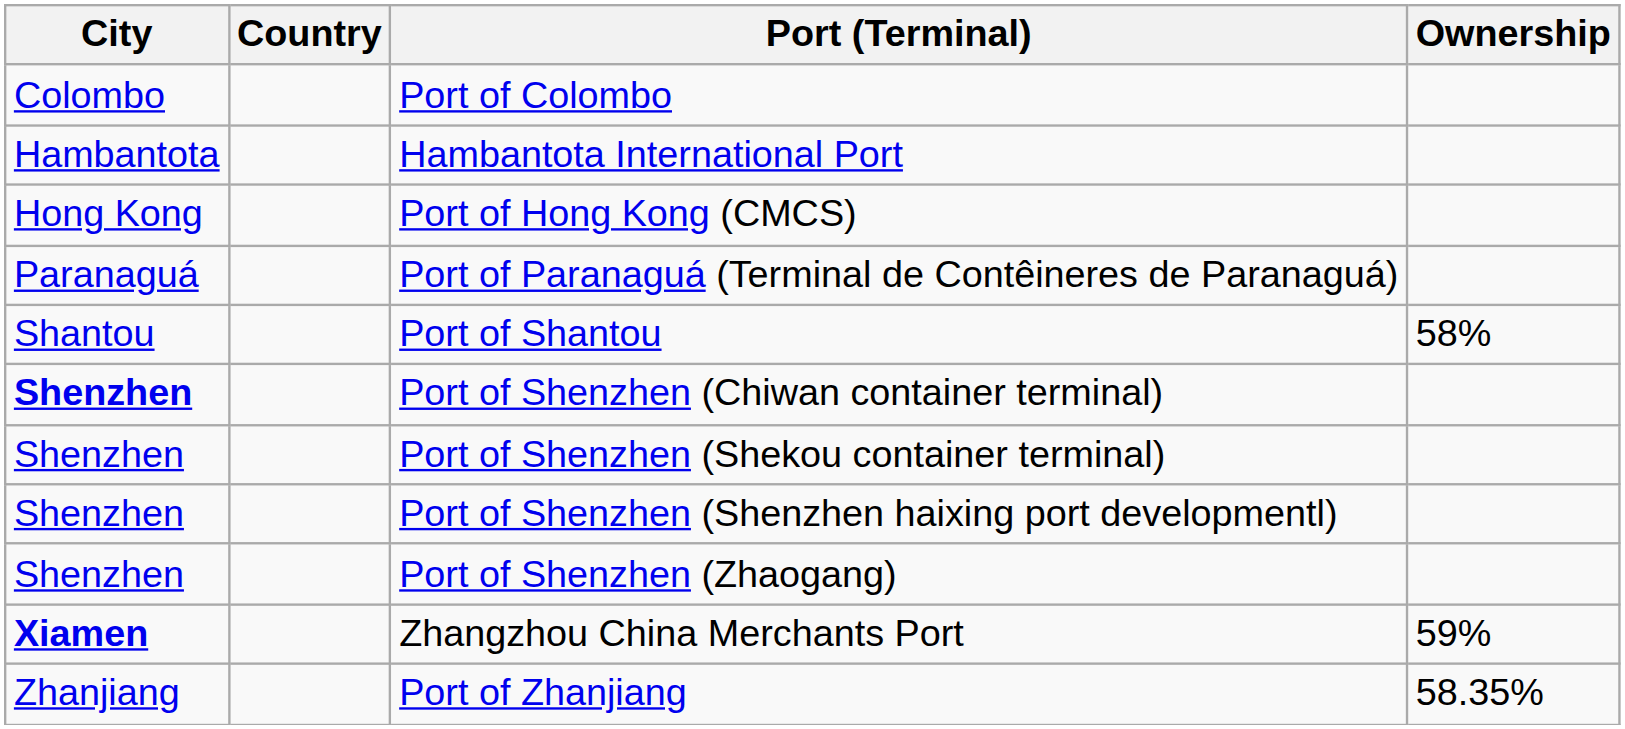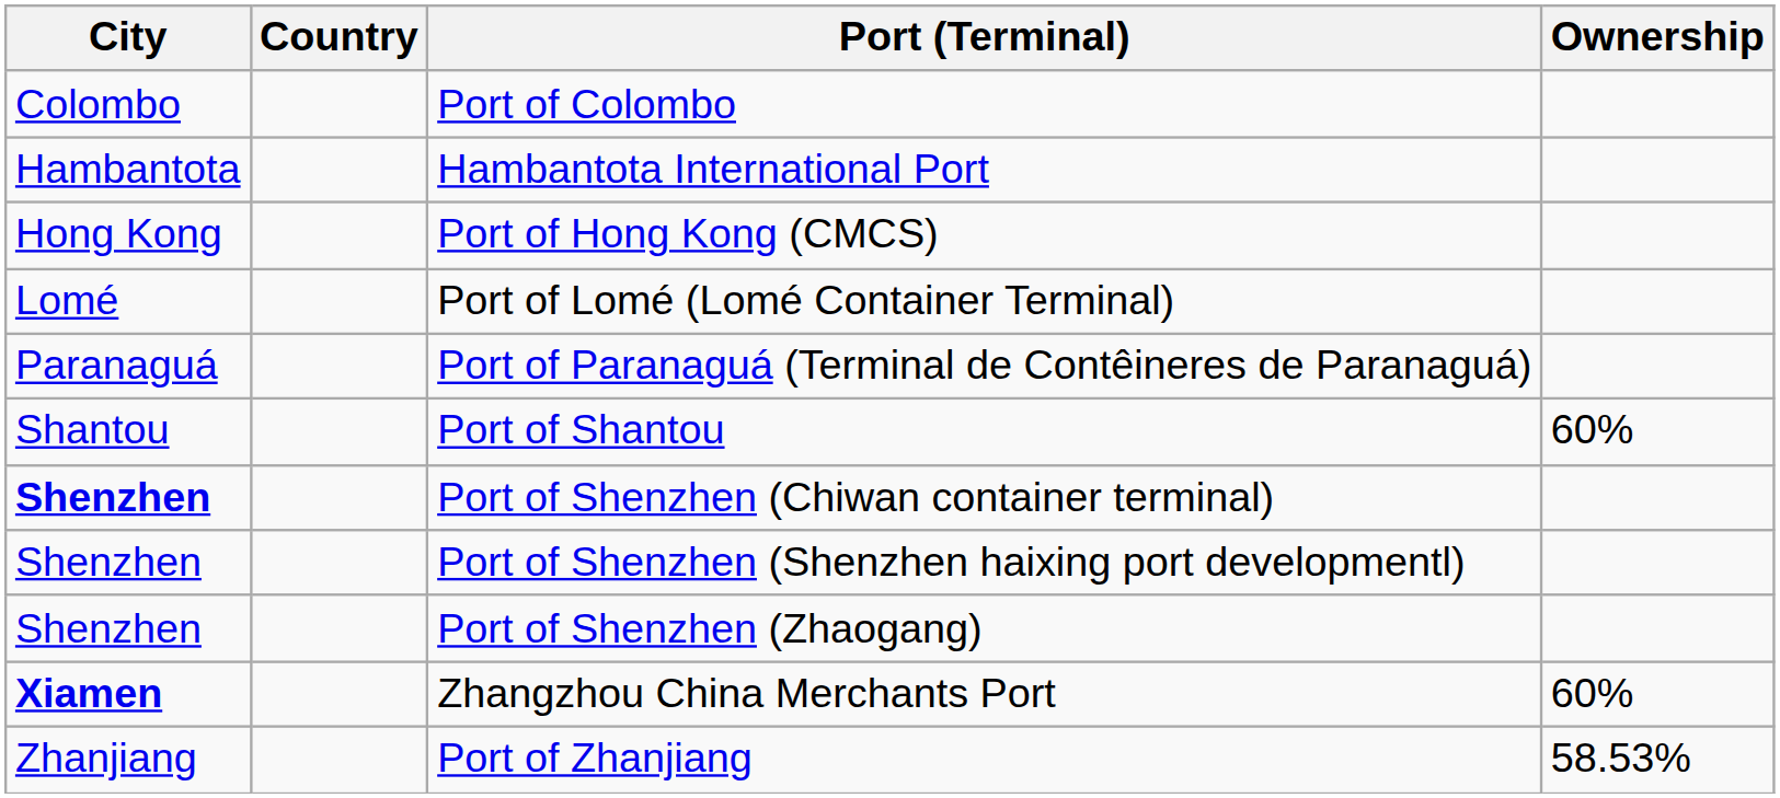+ row: Lomé | Port of Lomé (Lomé Container Terminal)
Port of Shantou | Ownership: 58% -> 60%
- row: Shenzhen | Port of Shenzhen (Shekou container terminal)
Zhangzhou China Merchants Port | Ownership: 59% -> 60%
Port of Zhanjiang | Ownership: 58.35% -> 58.53%
